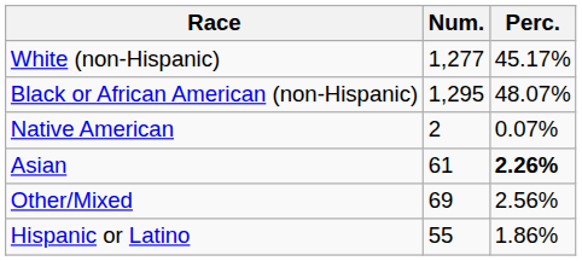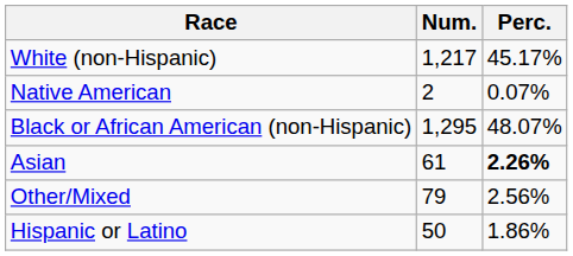White (non-Hispanic) | Num.: 1,277 -> 1,217
rows swapped: Black or African American (non-Hispanic) <-> Native American
Other/Mixed | Num.: 69 -> 79
Hispanic or Latino | Num.: 55 -> 50
